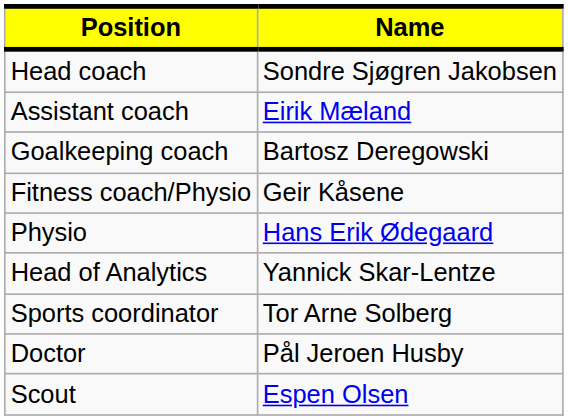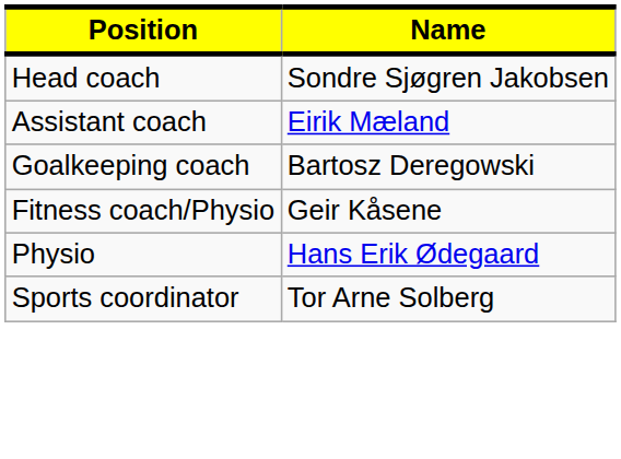- row: Head of Analytics | Yannick Skar-Lentze
- row: Doctor | Pål Jeroen Husby
- row: Scout | Espen Olsen
